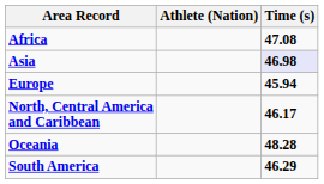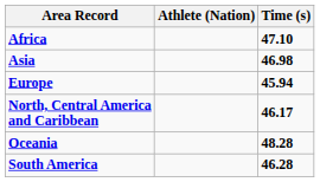Africa | Time (s): 47.08 -> 47.10
Asia | Time (s): lavender background -> no background
South America | Time (s): 46.29 -> 46.28
